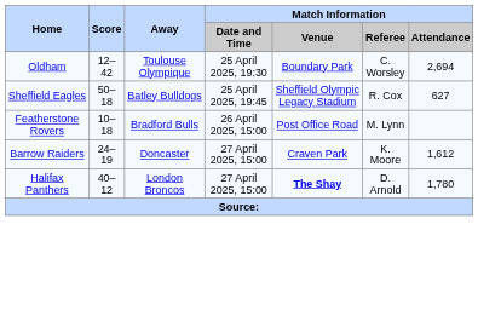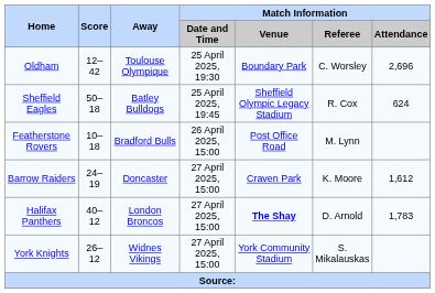Oldham | Match Information / Attendance: 2,694 -> 2,696
Sheffield Eagles | Match Information / Attendance: 627 -> 624
Halifax Panthers | Match Information / Attendance: 1,780 -> 1,783
+ row: York Knights | 26–12 | Widnes Vikings | 27 April 2025, 15:00 | York Community Stadium | S. Mikalauskas
